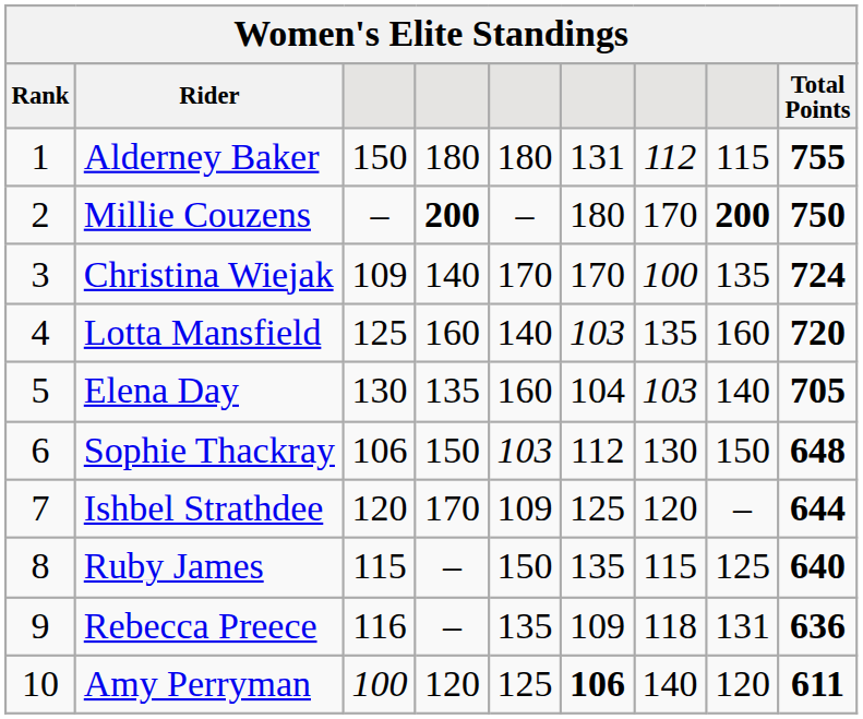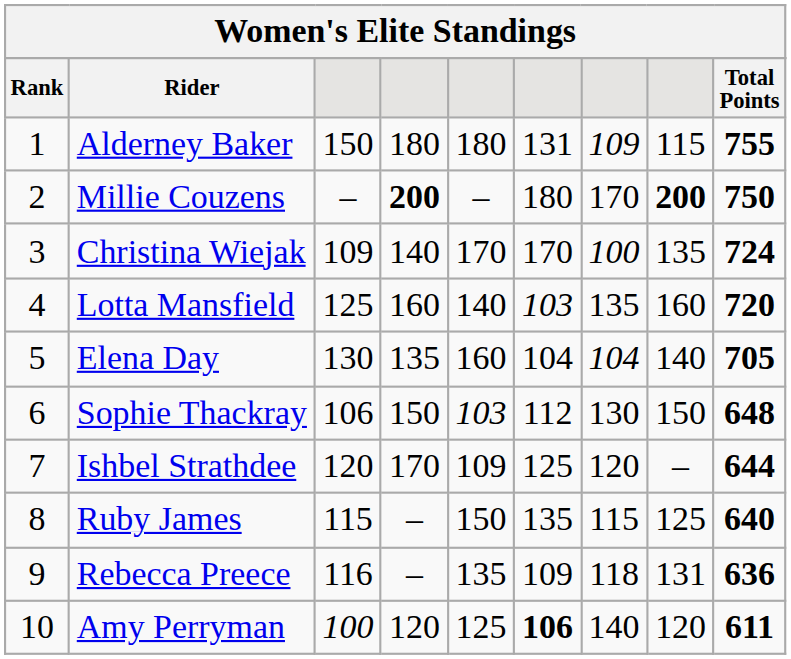Alderney Baker | column 7: 112 -> 109
Elena Day | column 7: 103 -> 104
